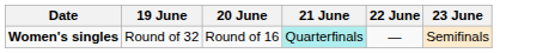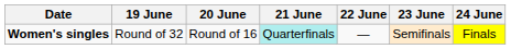+ column: 24 June | Finals
